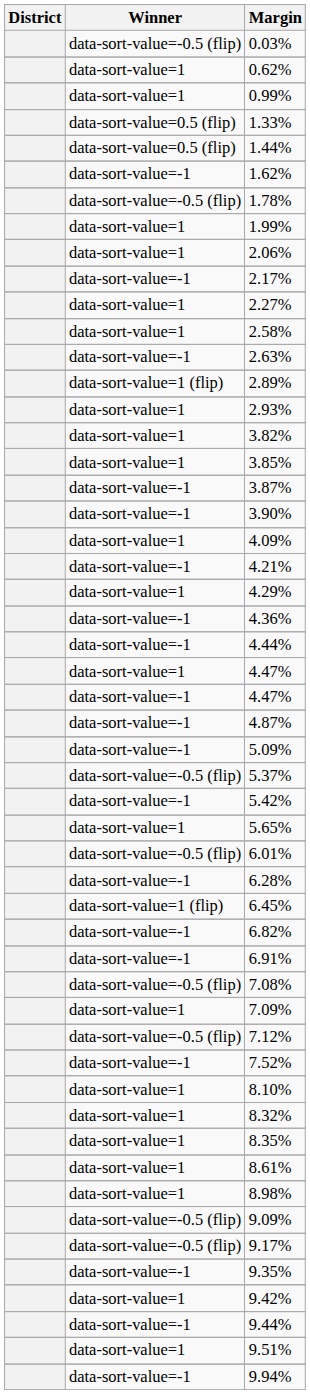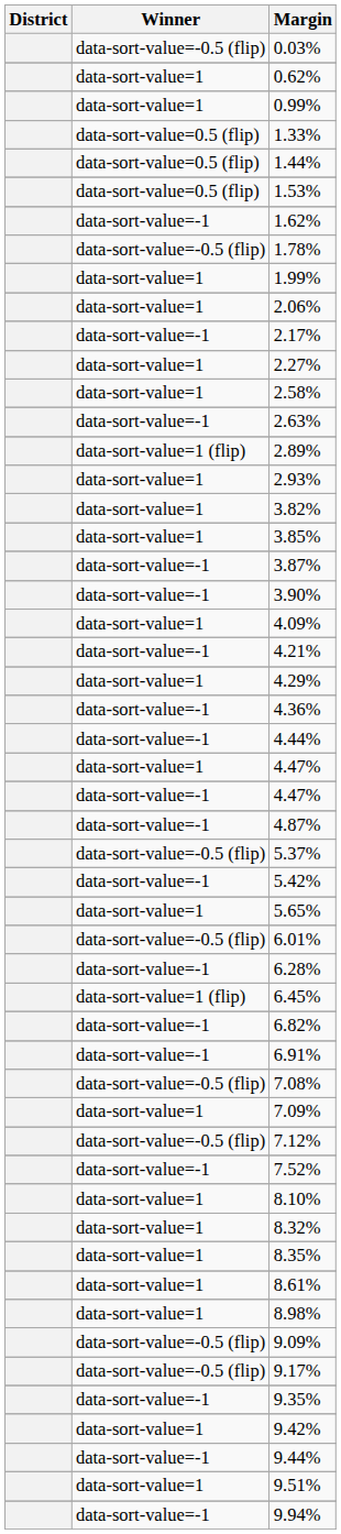+ row: data-sort-value=0.5 (flip) | 1.53%
- row: data-sort-value=-1 | 5.09%
